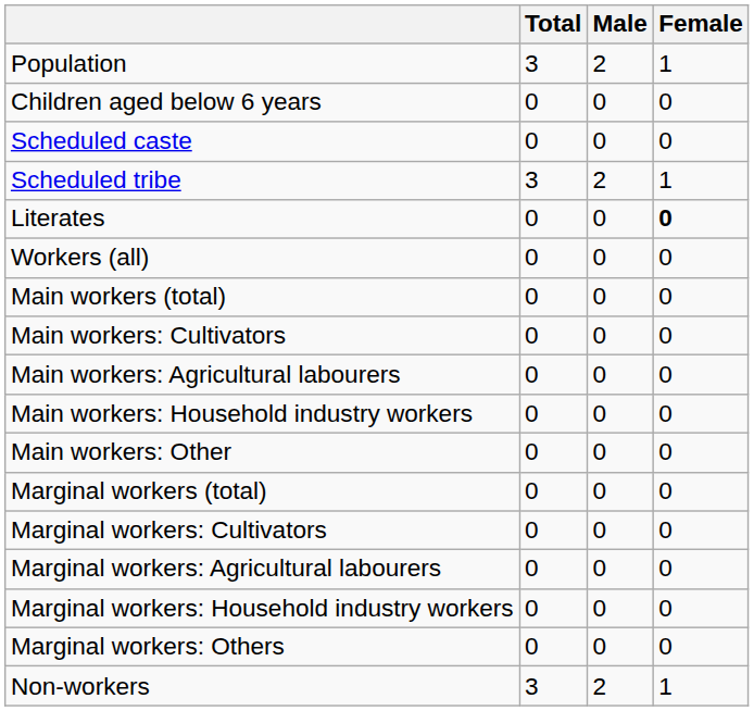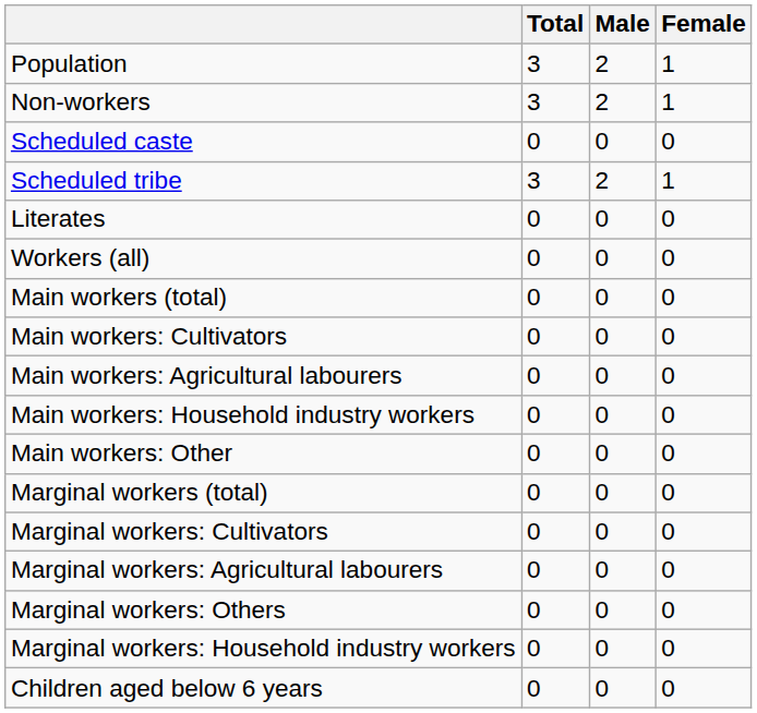rows swapped: Children aged below 6 years <-> Non-workers
Literates | Female: bold -> normal
rows swapped: Marginal workers: Household industry workers <-> Marginal workers: Others
